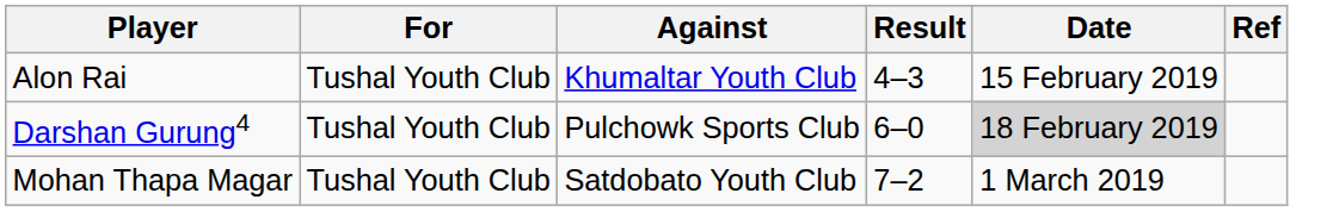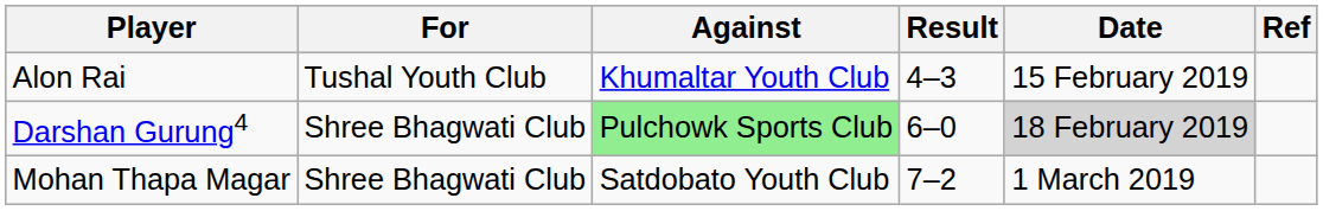Darshan Gurung4 | For: Tushal Youth Club -> Shree Bhagwati Club
Darshan Gurung4 | Against: no background -> lightgreen background
Mohan Thapa Magar | For: Tushal Youth Club -> Shree Bhagwati Club
